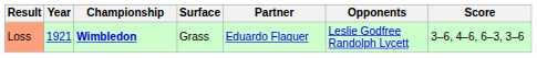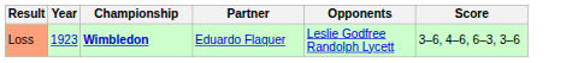- column: Surface | Grass
Loss | Year: 1921 -> 1923
